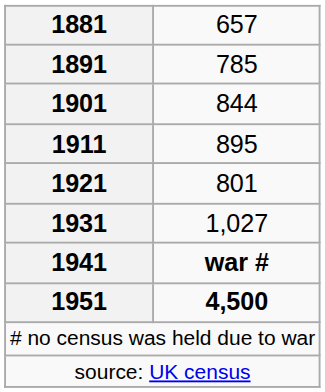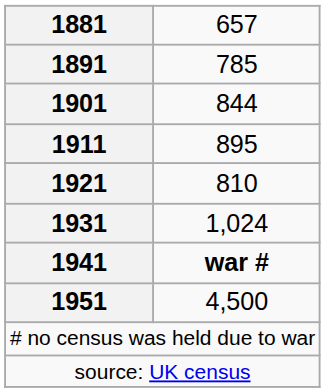1921 | column 2: 801 -> 810
1931 | column 2: 1,027 -> 1,024
1951 | column 2: bold -> normal
